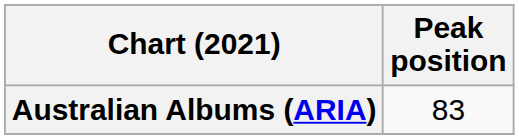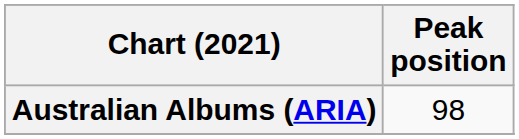Australian Albums (ARIA) | Peak position: 83 -> 98
